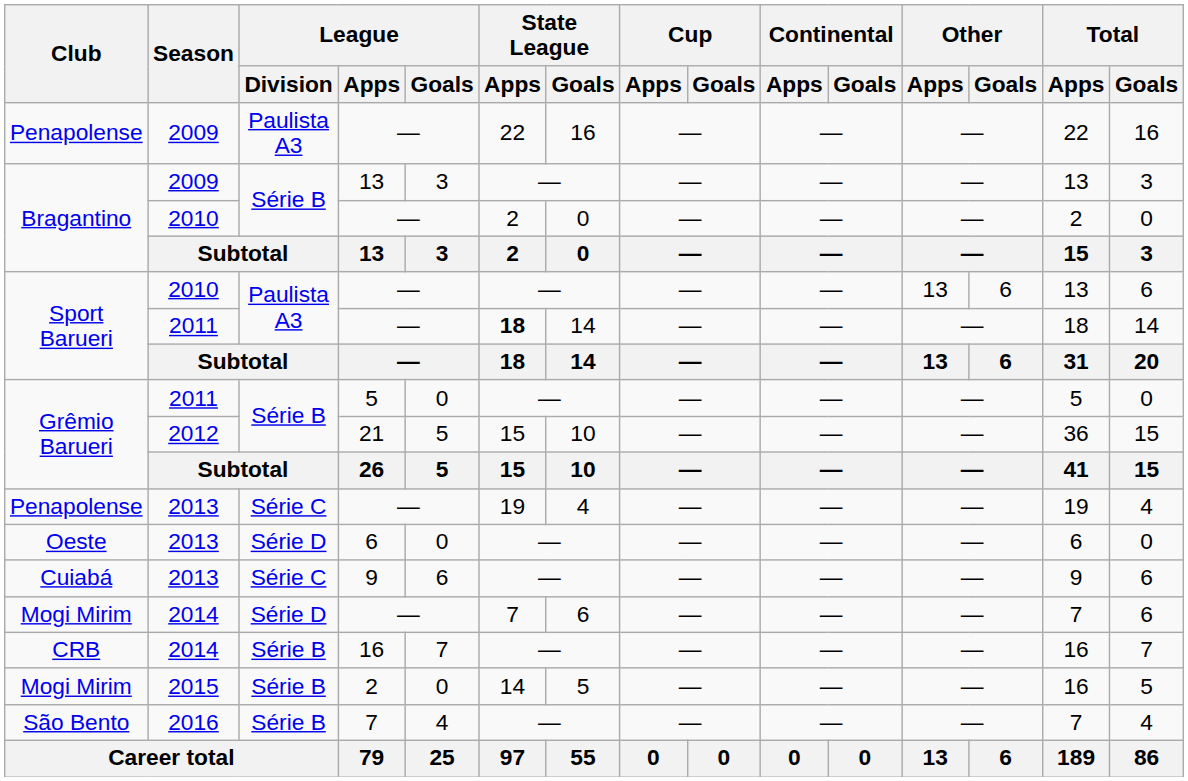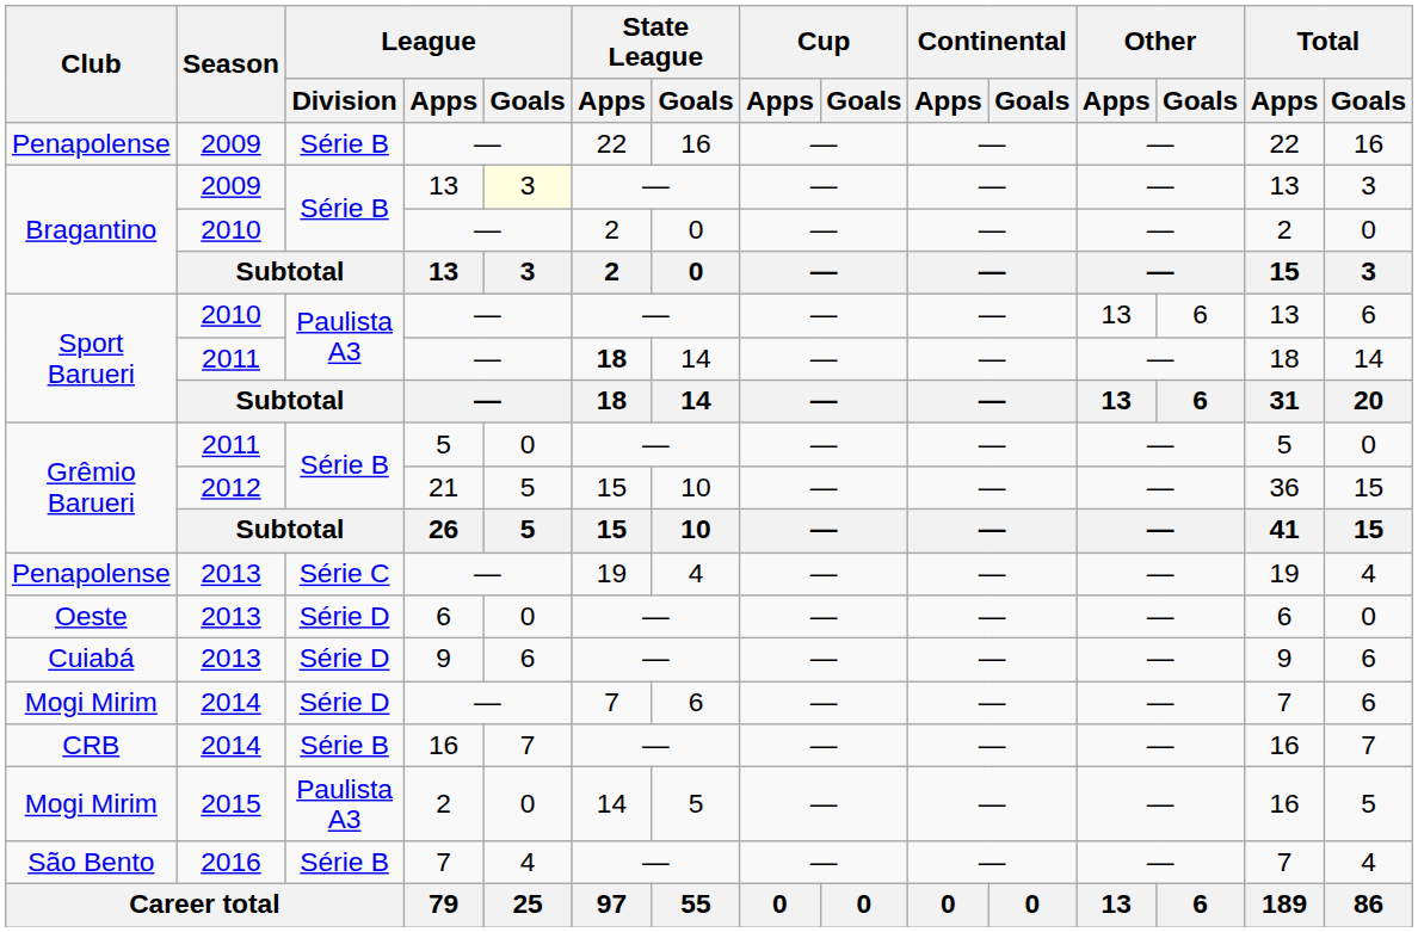Penapolense / 2009 | League / Division: Paulista A3 -> Série B
Bragantino / 2009 | League / Goals: no background -> lightyellow background
Cuiabá | League / Division: Série C -> Série D
Mogi Mirim / 2015 | League / Division: Série B -> Paulista A3
